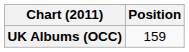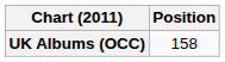UK Albums (OCC) | Position: 159 -> 158
